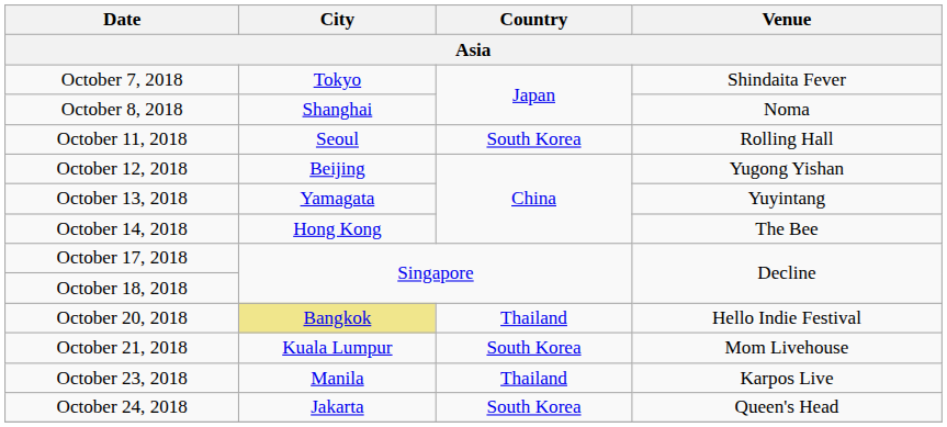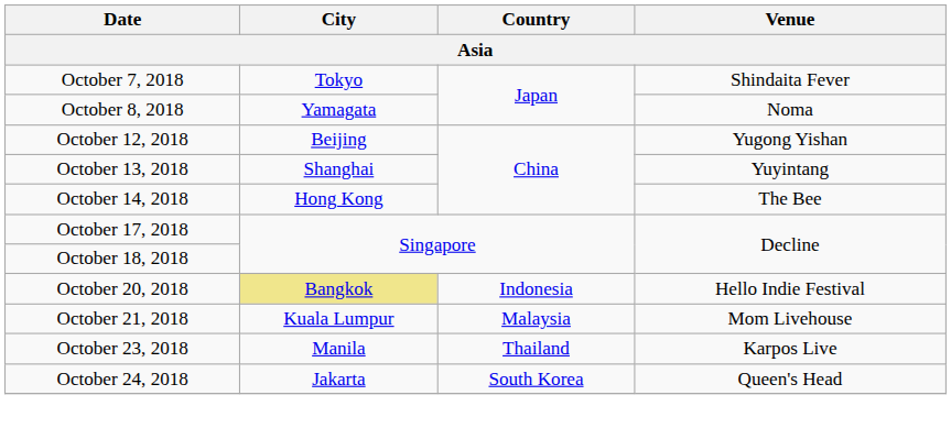October 8, 2018 | City: Shanghai -> Yamagata
- row: October 11, 2018 | Seoul | South Korea | Rolling Hall
October 13, 2018 | City: Yamagata -> Shanghai
October 20, 2018 | Country: Thailand -> Indonesia
October 21, 2018 | Country: South Korea -> Malaysia
